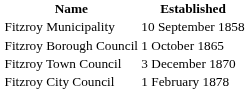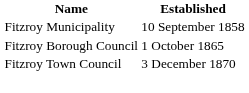- row: Fitzroy City Council | 1 February 1878
